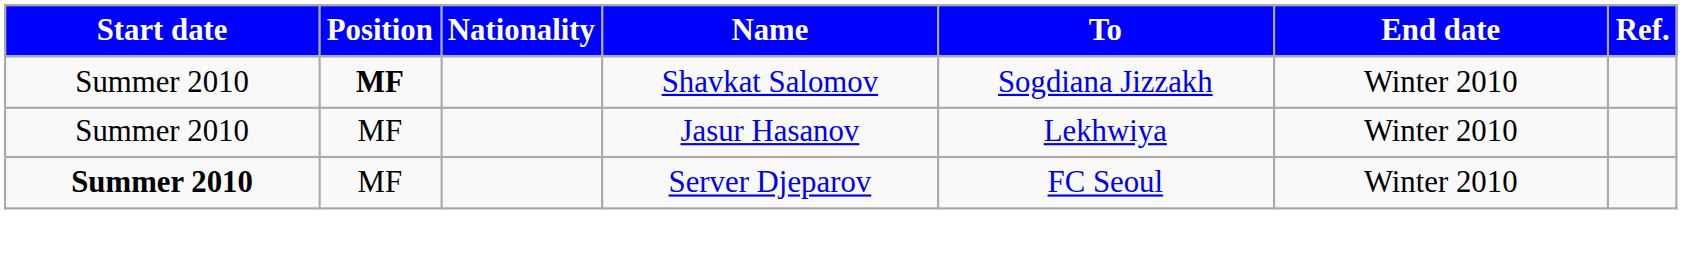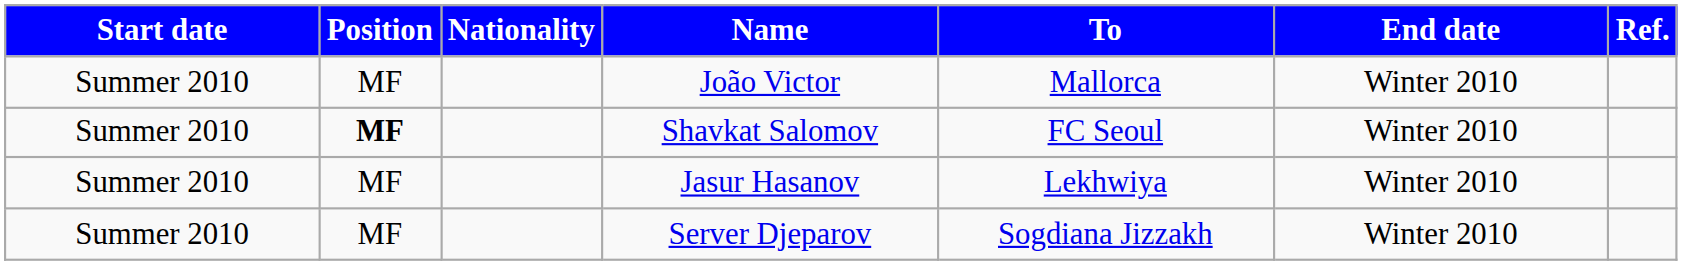+ row: Summer 2010 | MF | João Victor | Mallorca | Winter 2010
Shavkat Salomov | To: Sogdiana Jizzakh -> FC Seoul
Server Djeparov | Start date: bold -> normal
Server Djeparov | To: FC Seoul -> Sogdiana Jizzakh
